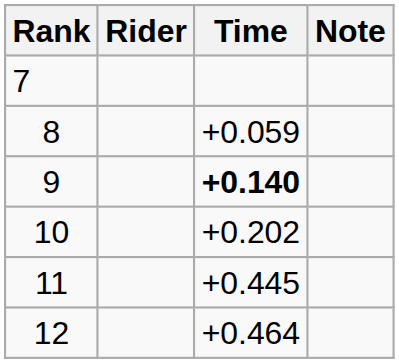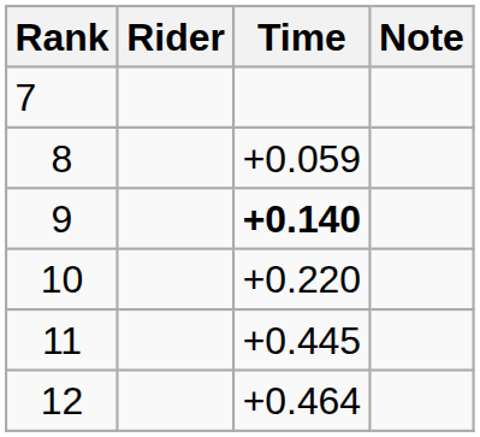10 | Time: +0.202 -> +0.220
